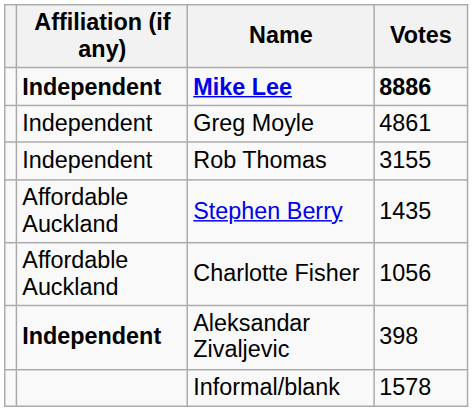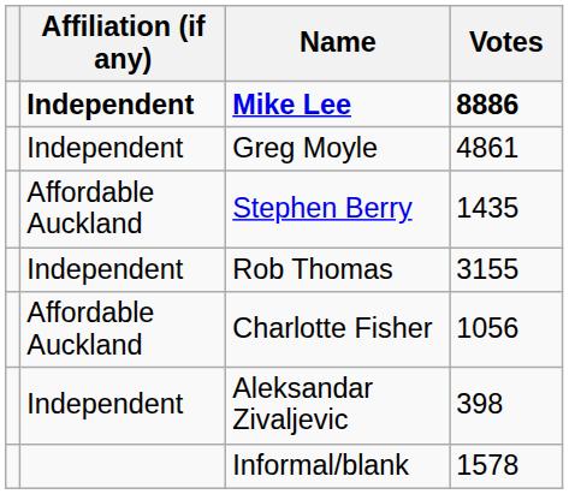rows swapped: Rob Thomas <-> Stephen Berry
Aleksandar Zivaljevic | Affiliation (if any): bold -> normal
